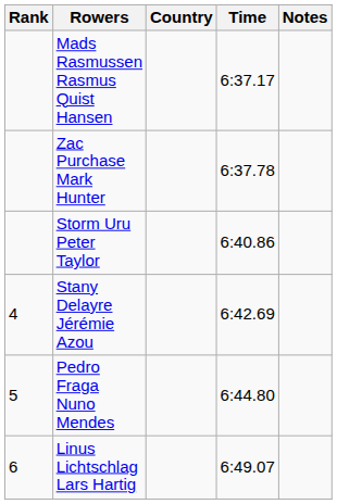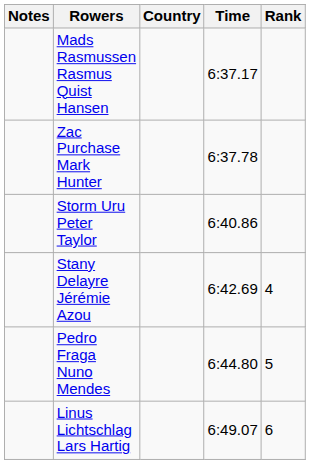columns swapped: Rank <-> Notes
